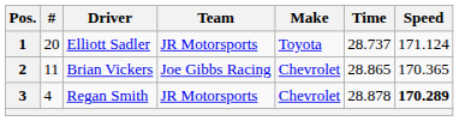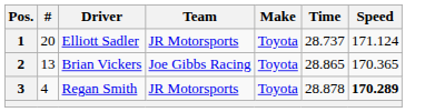2 | #: 11 -> 13
2 | Make: Chevrolet -> Toyota
3 | Make: Chevrolet -> Toyota
